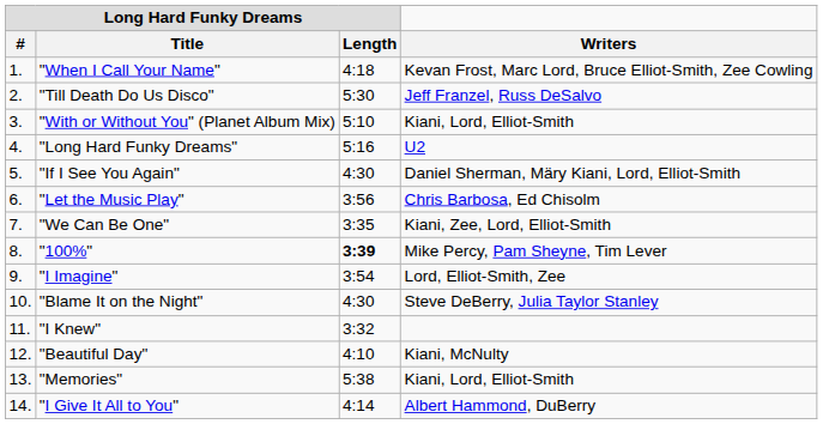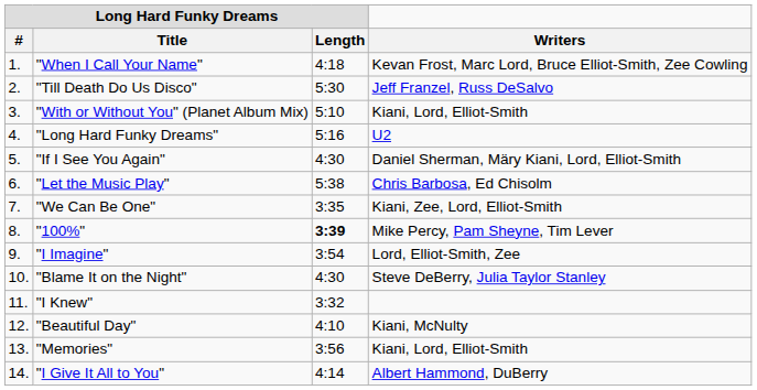"Let the Music Play" | Long Hard Funky Dreams / Length: 3:56 -> 5:38
"Memories" | Long Hard Funky Dreams / Length: 5:38 -> 3:56
